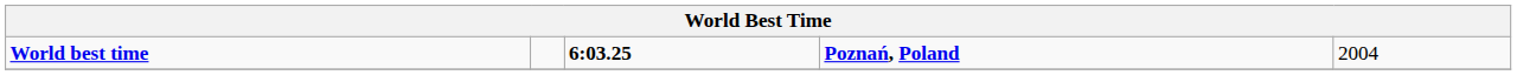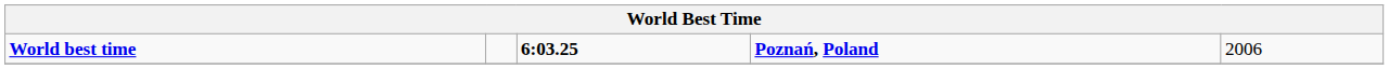World best time | column 5: 2004 -> 2006
